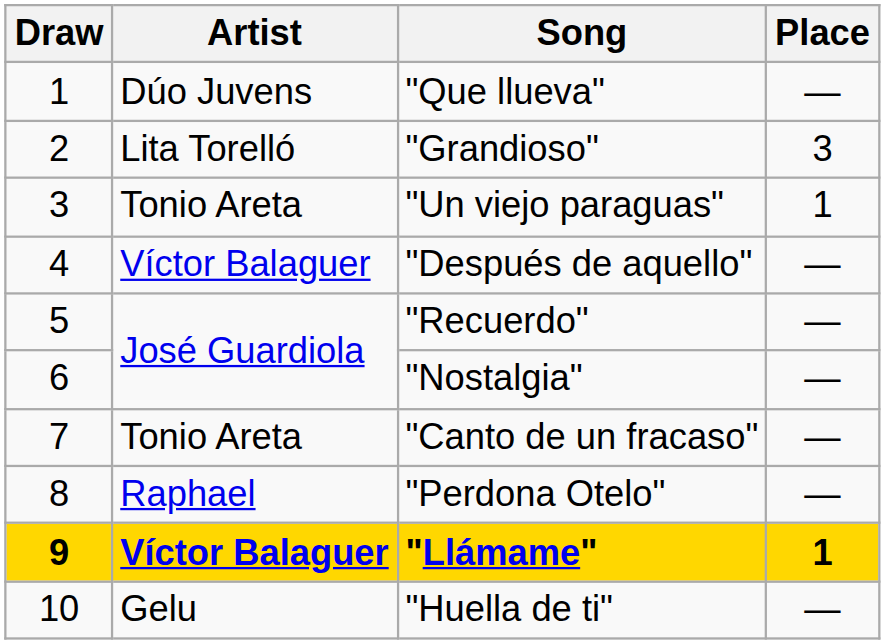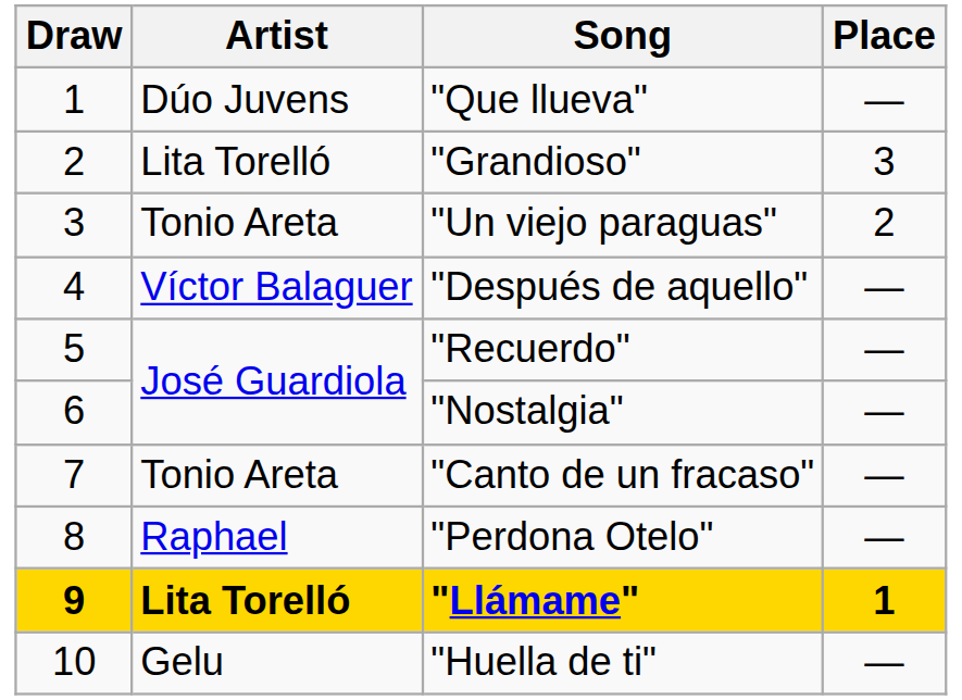"Un viejo paraguas" | Place: 1 -> 2
"Llámame" | Artist: Víctor Balaguer -> Lita Torelló
